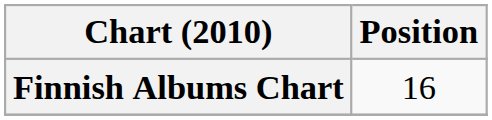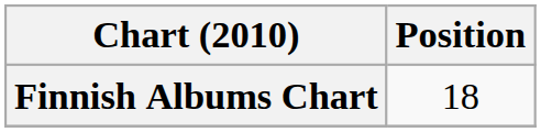Finnish Albums Chart | Position: 16 -> 18
